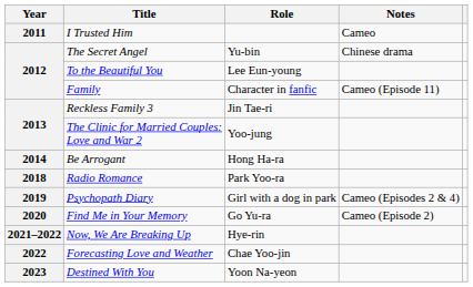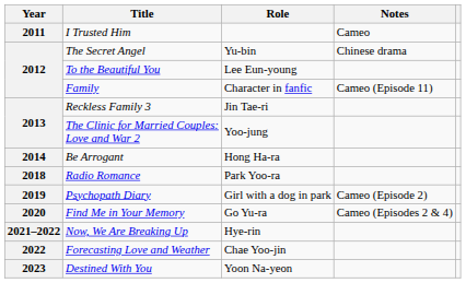Psychopath Diary | Notes: Cameo (Episodes 2 & 4) -> Cameo (Episode 2)
Find Me in Your Memory | Notes: Cameo (Episode 2) -> Cameo (Episodes 2 & 4)
